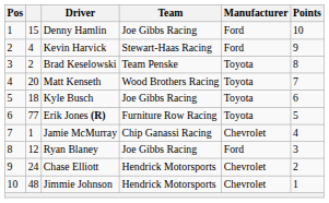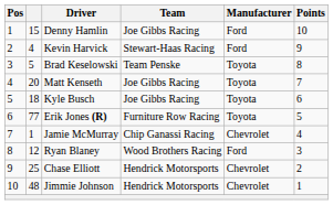Brad Keselowski | column 2: 2 -> 5
Matt Kenseth | Team: Wood Brothers Racing -> Joe Gibbs Racing
Ryan Blaney | Team: Joe Gibbs Racing -> Wood Brothers Racing
Chase Elliott | column 2: 24 -> 25
